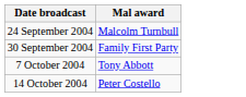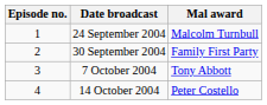+ column: Episode no. | 1 | 2 | 3 | 4
